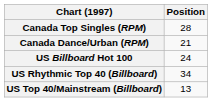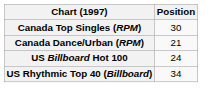Canada Top Singles (RPM) | Position: 28 -> 30
- row: US Top 40/Mainstream (Billboard) | 13
